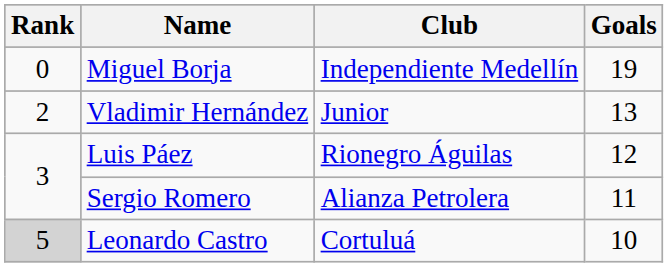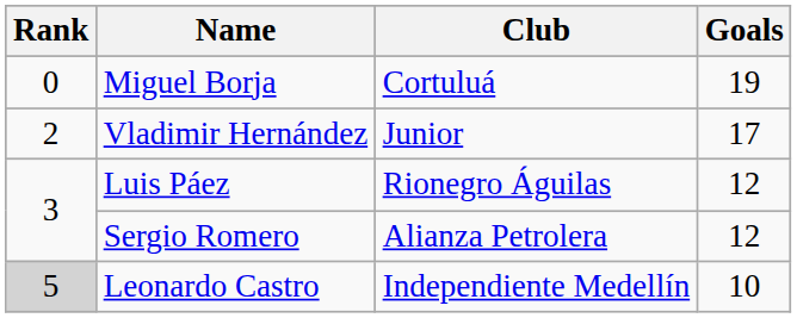Miguel Borja | Club: Independiente Medellín -> Cortuluá
Vladimir Hernández | Goals: 13 -> 17
Sergio Romero | Goals: 11 -> 12
Leonardo Castro | Club: Cortuluá -> Independiente Medellín
